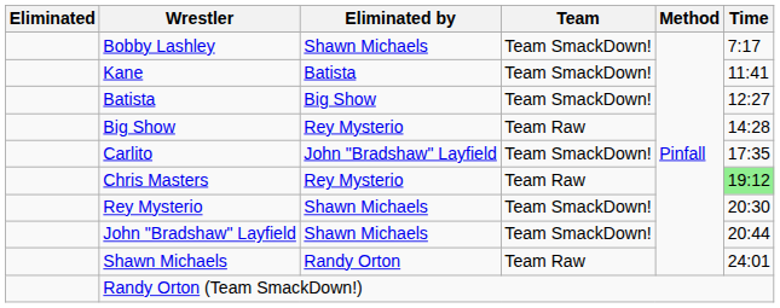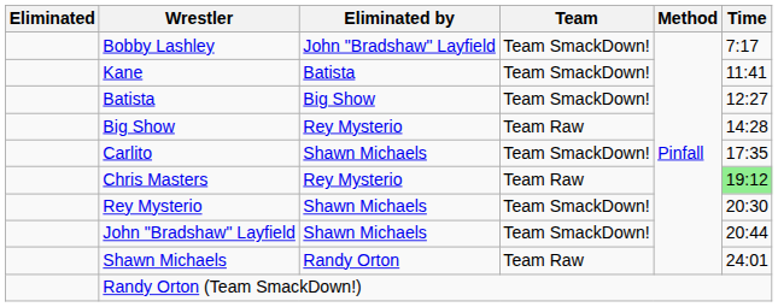Bobby Lashley | Eliminated by: Shawn Michaels -> John "Bradshaw" Layfield
Carlito | Eliminated by: John "Bradshaw" Layfield -> Shawn Michaels
